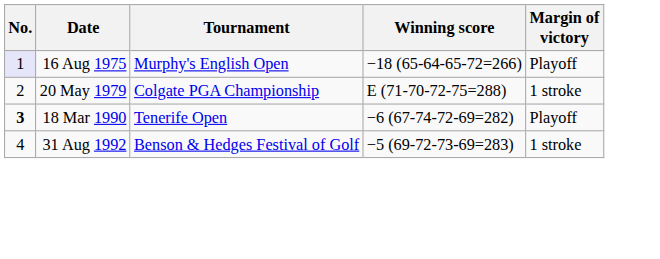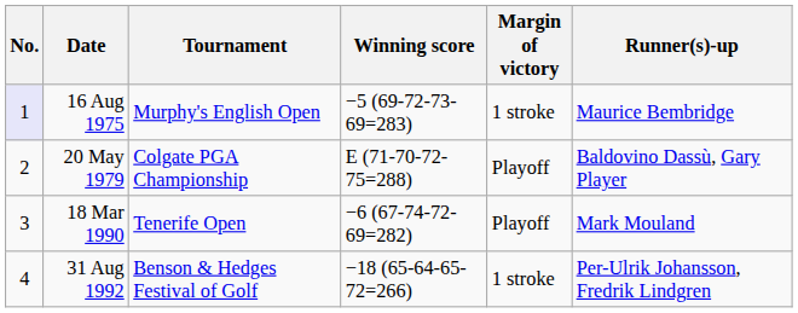+ column: Runner(s)-up | Maurice Bembridge | Baldovino Dassù, Gary Player | Mark Mouland | Per-Ulrik Johansson, Fredrik Lindgren
16 Aug 1975 | Winning score: −18 (65-64-65-72=266) -> −5 (69-72-73-69=283)
16 Aug 1975 | Margin of victory: Playoff -> 1 stroke
20 May 1979 | Margin of victory: 1 stroke -> Playoff
18 Mar 1990 | No.: bold -> normal
31 Aug 1992 | Winning score: −5 (69-72-73-69=283) -> −18 (65-64-65-72=266)
